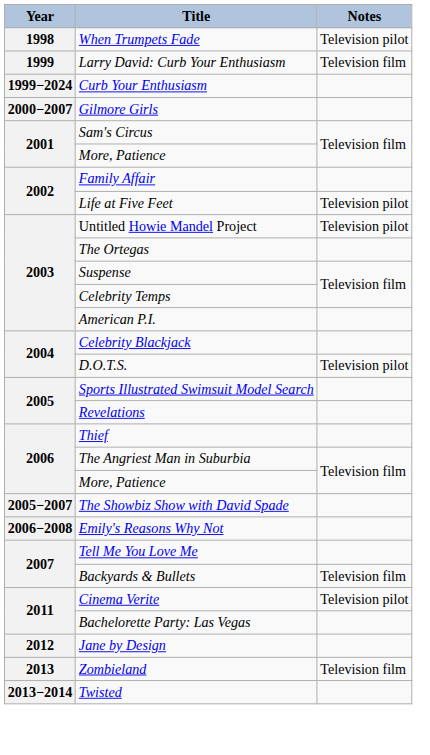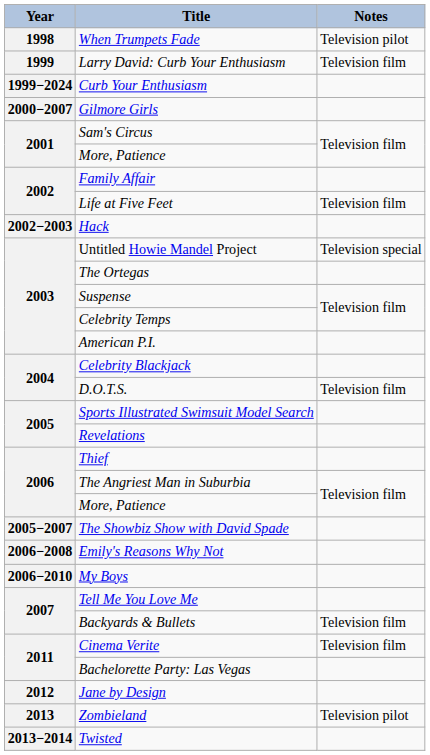Life at Five Feet | Notes: Television pilot -> Television film
+ row: 2002−2003 | Hack
Untitled Howie Mandel Project | Notes: Television pilot -> Television special
D.O.T.S. | Notes: Television pilot -> Television film
+ row: 2006−2010 | My Boys
Cinema Verite | Notes: Television pilot -> Television film
Zombieland | Notes: Television film -> Television pilot
